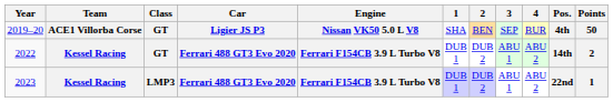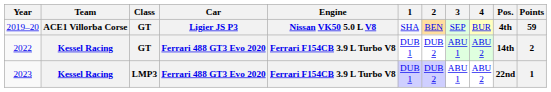2019–20 | Points: 50 -> 59
